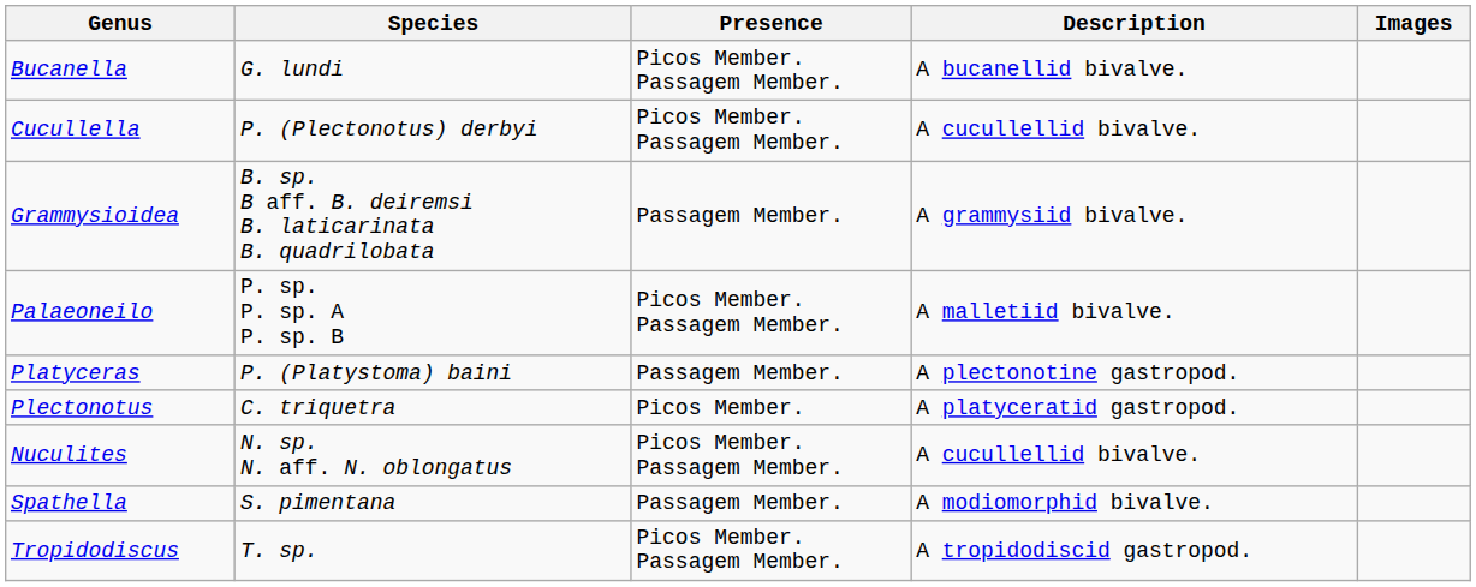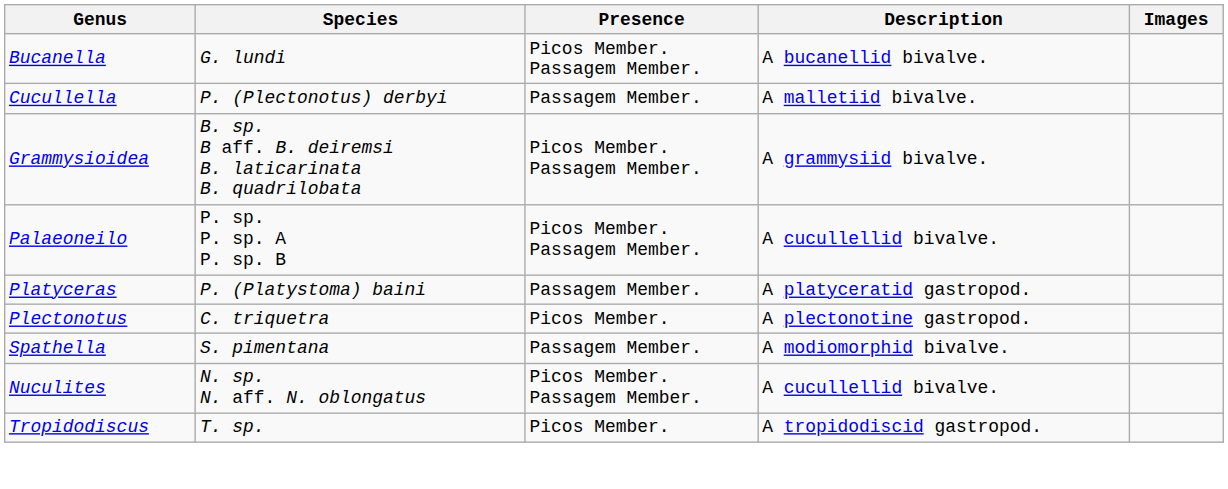Cucullella | Presence: Picos Member. Passagem Member. -> Passagem Member.
Cucullella | Description: A cucullellid bivalve. -> A malletiid bivalve.
Grammysioidea | Presence: Passagem Member. -> Picos Member. Passagem Member.
Palaeoneilo | Description: A malletiid bivalve. -> A cucullellid bivalve.
Platyceras | Description: A plectonotine gastropod. -> A platyceratid gastropod.
Plectonotus | Description: A platyceratid gastropod. -> A plectonotine gastropod.
rows swapped: Nuculites <-> Spathella
Tropidodiscus | Presence: Picos Member. Passagem Member. -> Picos Member.
